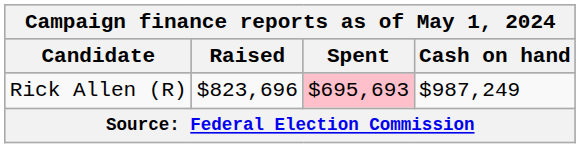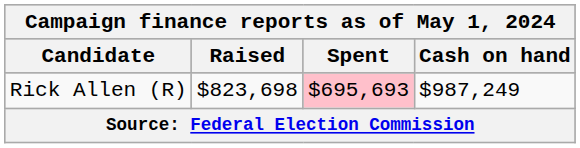Rick Allen (R) | Raised: $823,696 -> $823,698
